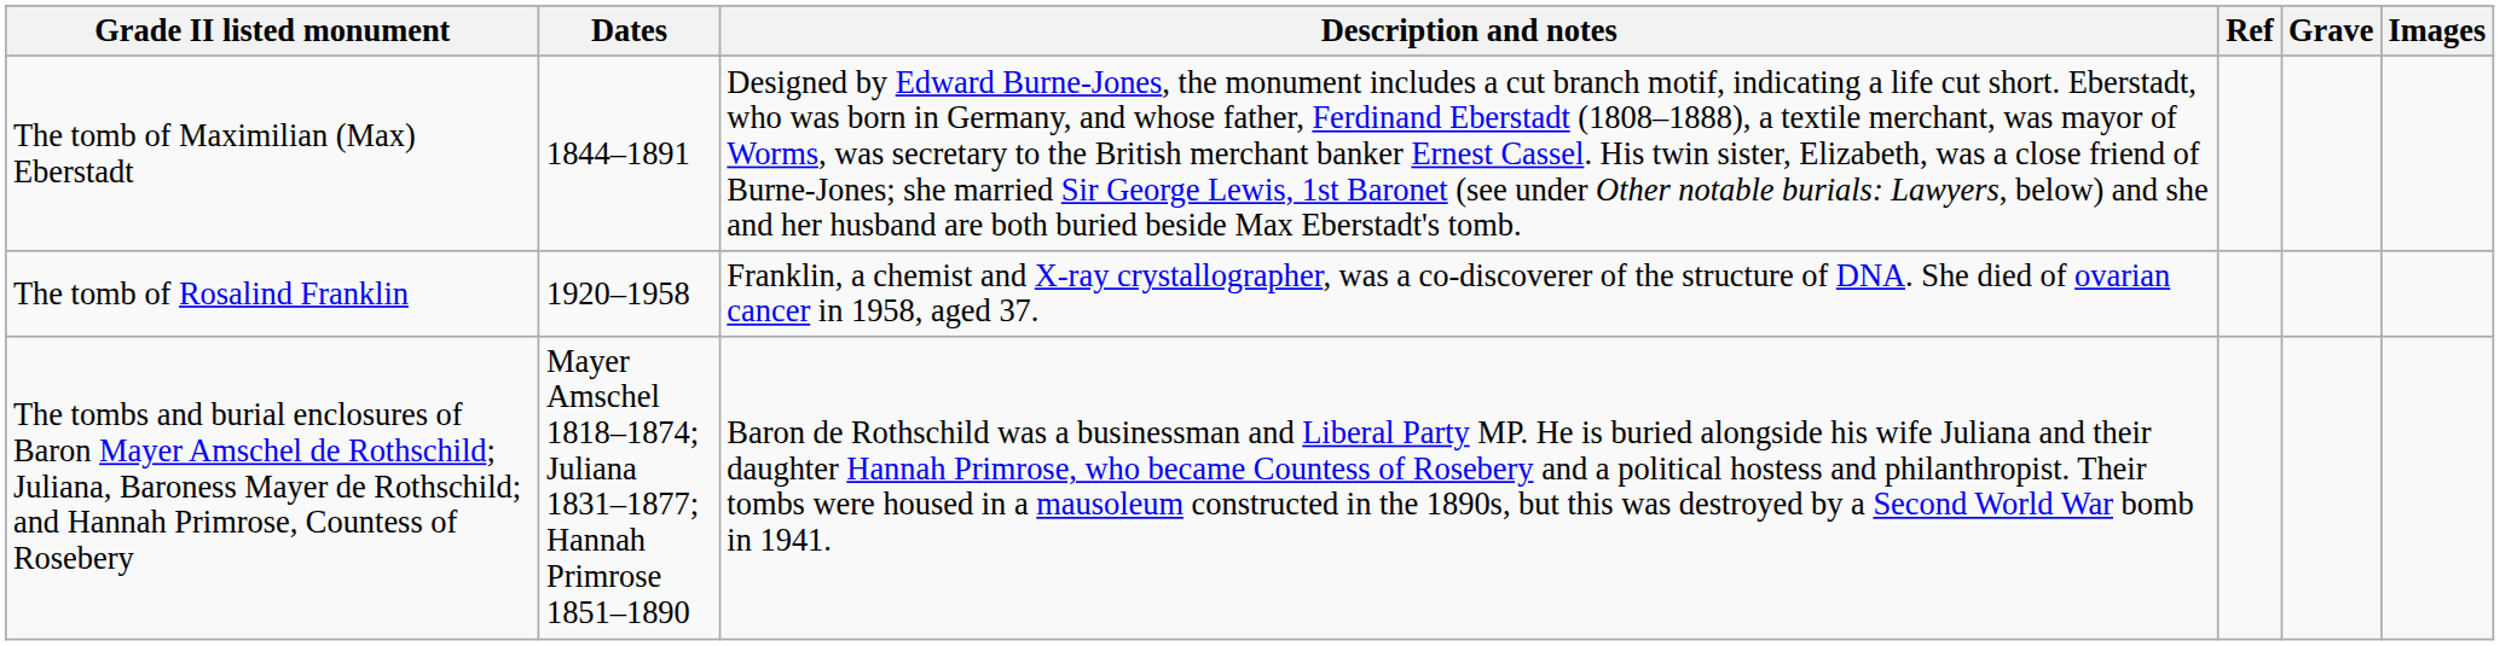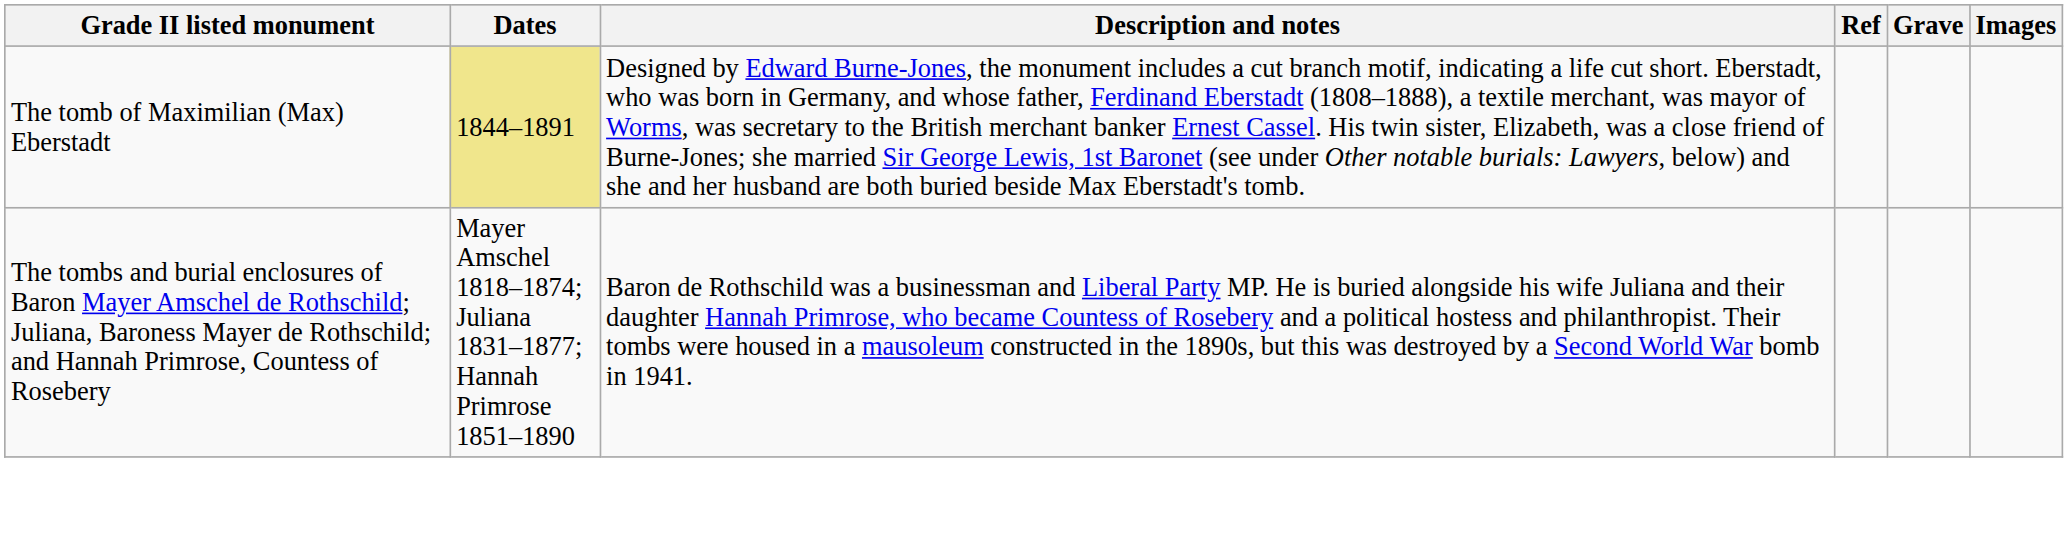The tomb of Maximilian (Max) Eberstadt | Dates: no background -> khaki background
- row: The tomb of Rosalind Franklin | 1920–1958 | Franklin, a chemist and X-ray crystallographer, was a co-discoverer of the structure of DNA. She died of ovarian cancer in 1958, aged 37.
